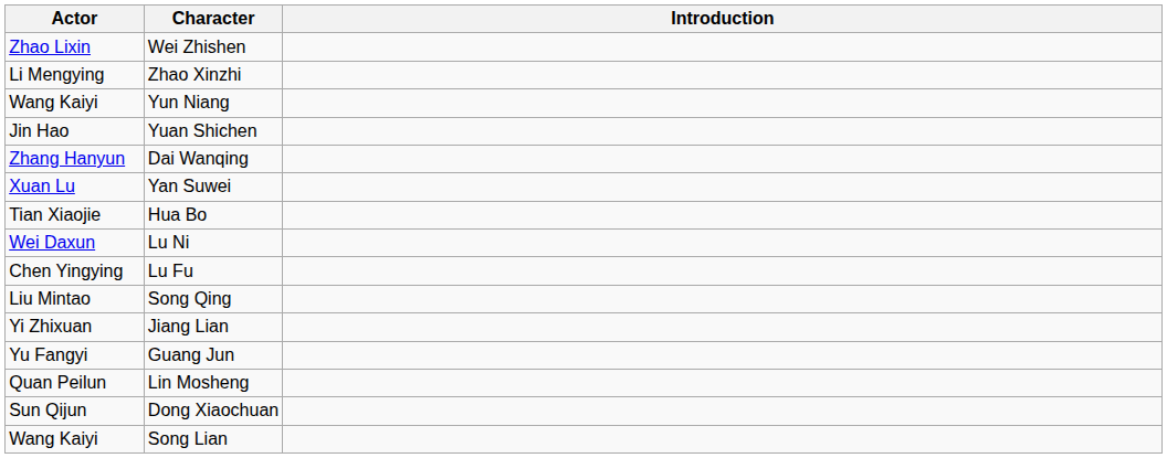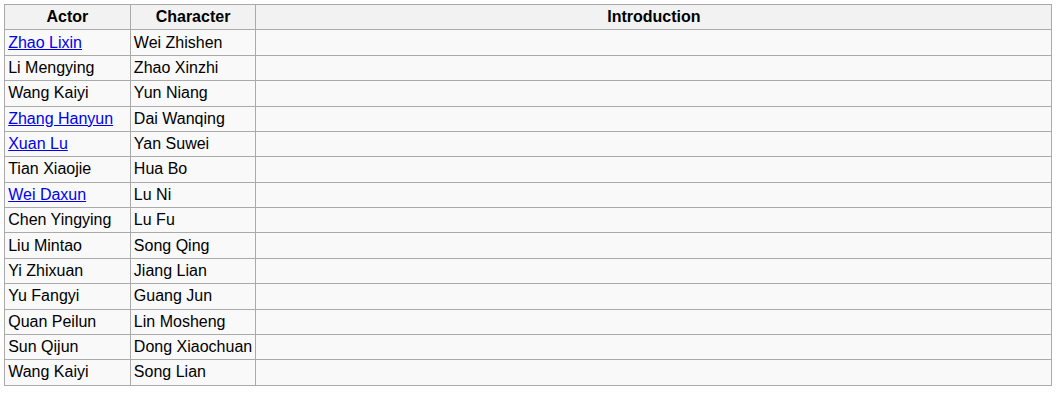- row: Jin Hao | Yuan Shichen
